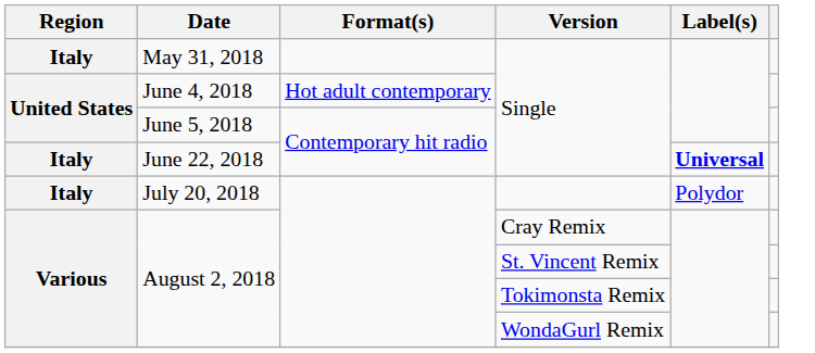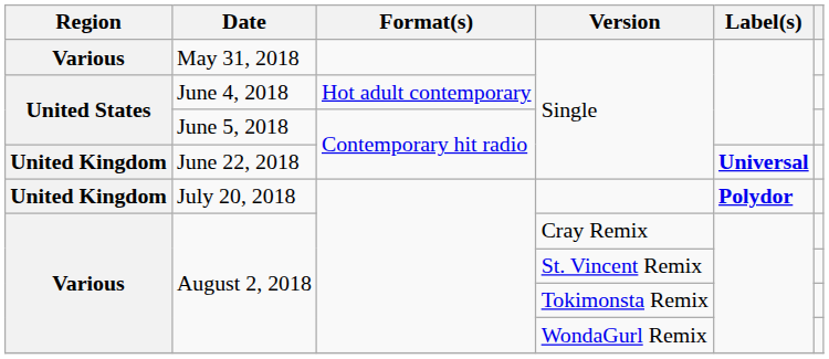May 31, 2018 | Region: Italy -> Various
June 22, 2018 | Region: Italy -> United Kingdom
July 20, 2018 | Region: Italy -> United Kingdom
July 20, 2018 | Label(s): normal -> bold
